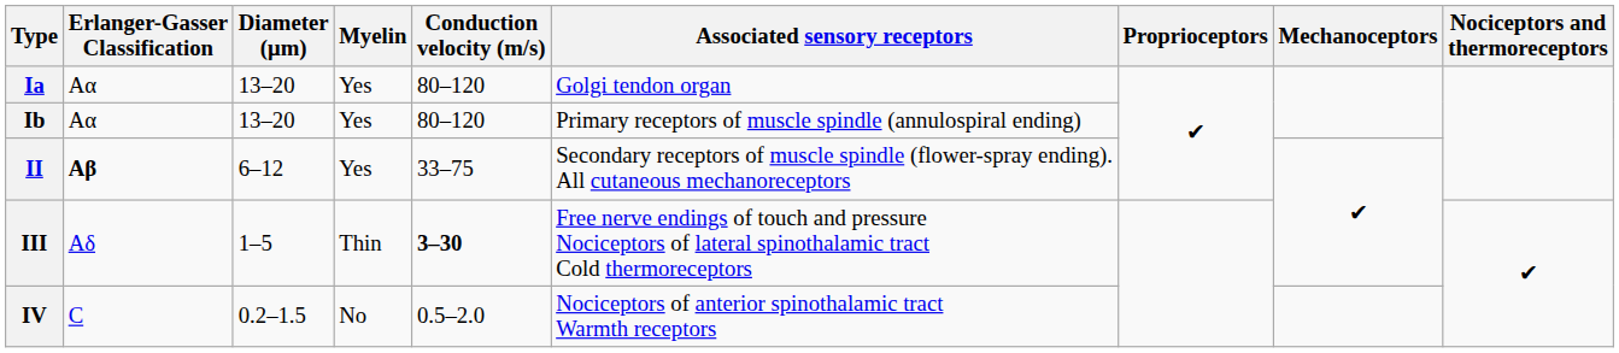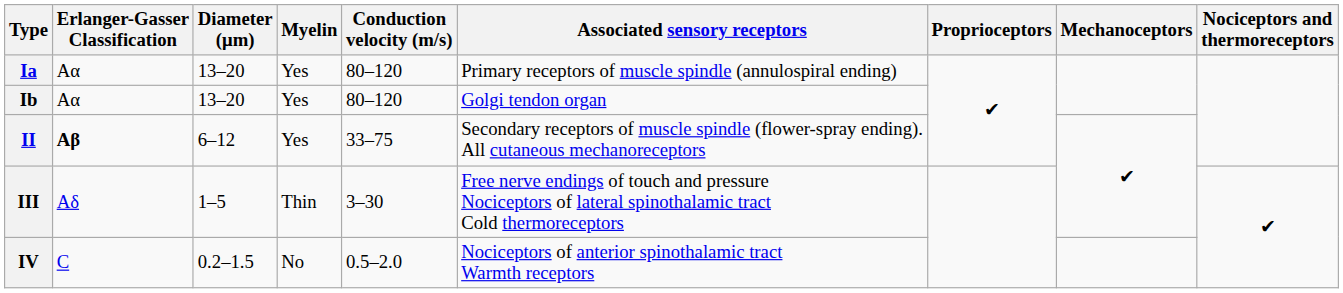Ia | Associated sensory receptors: Golgi tendon organ -> Primary receptors of muscle spindle (annulospiral ending)
Ib | Associated sensory receptors: Primary receptors of muscle spindle (annulospiral ending) -> Golgi tendon organ
III | Conduction velocity (m/s): bold -> normal
